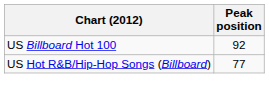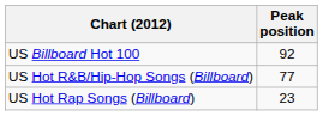+ row: US Hot Rap Songs (Billboard) | 23
